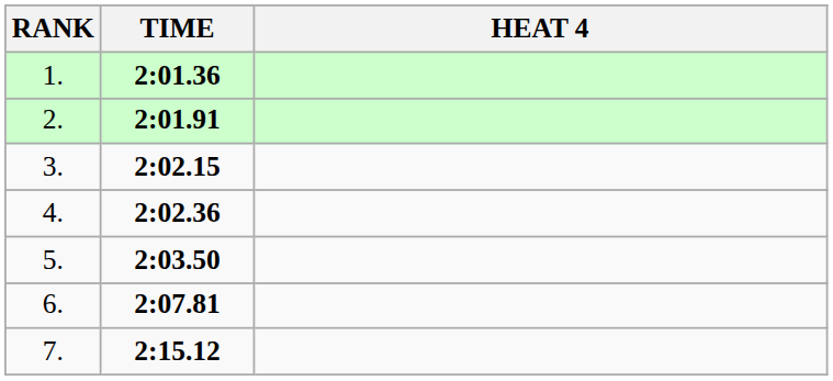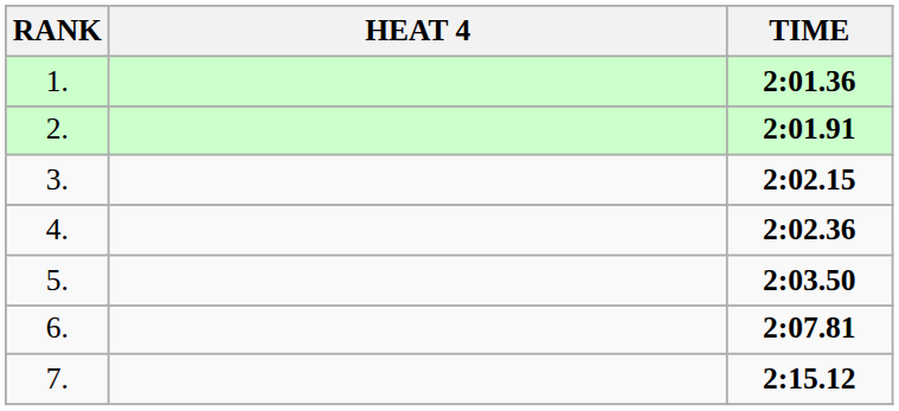columns swapped: HEAT 4 <-> TIME
